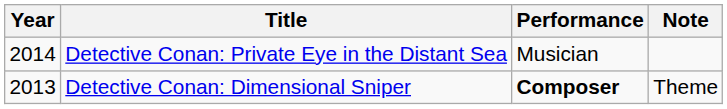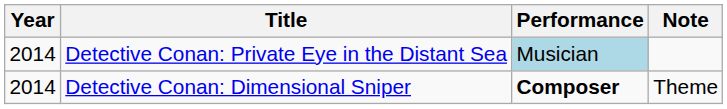Detective Conan: Private Eye in the Distant Sea | Performance: no background -> lightblue background
Detective Conan: Dimensional Sniper | Year: 2013 -> 2014
